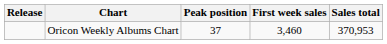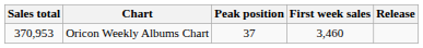columns swapped: Release <-> Sales total
